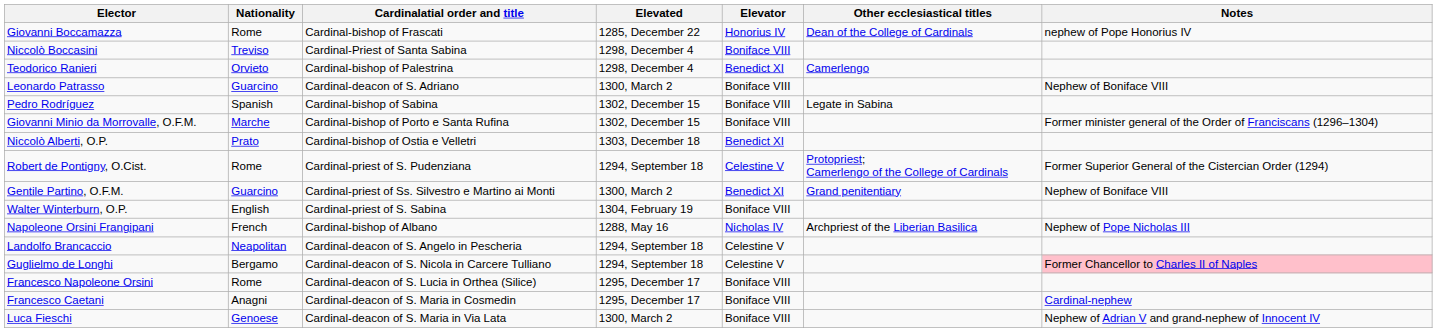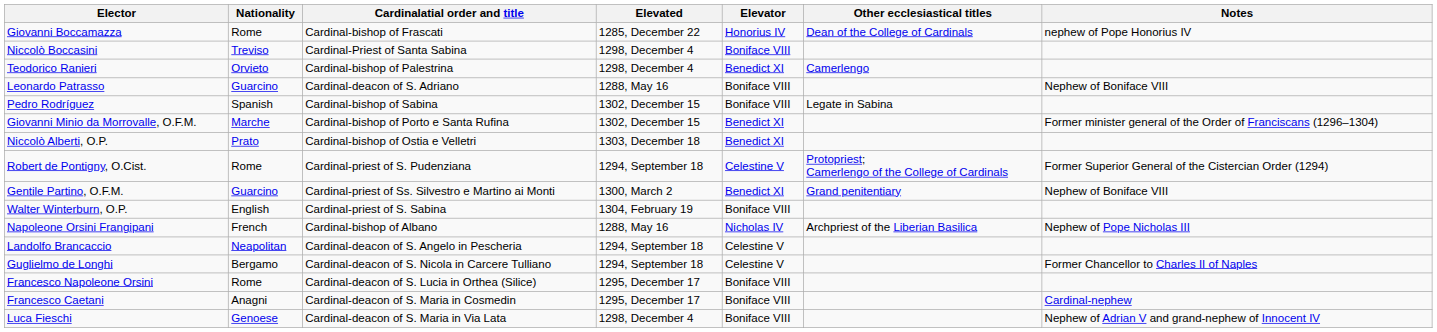Leonardo Patrasso | Elevated: 1300, March 2 -> 1288, May 16
Giovanni Minio da Morrovalle, O.F.M. | Elevator: Boniface VIII -> Benedict XI
Guglielmo de Longhi | Notes: pink background -> no background
Luca Fieschi | Elevated: 1300, March 2 -> 1298, December 4
